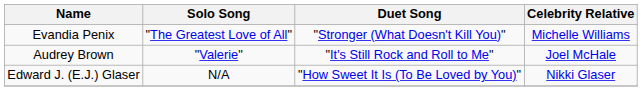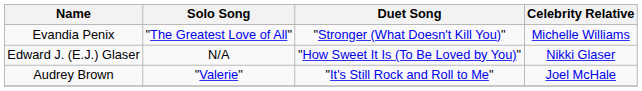rows swapped: Audrey Brown <-> Edward J. (E.J.) Glaser
